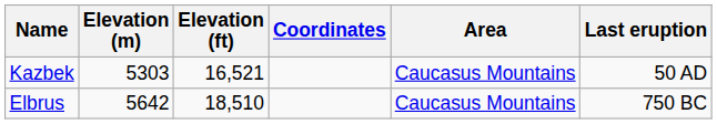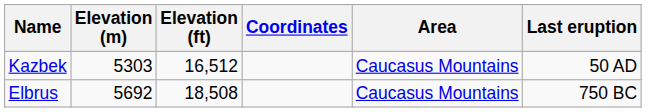Kazbek | Elevation (ft): 16,521 -> 16,512
Elbrus | Elevation (m): 5642 -> 5692
Elbrus | Elevation (ft): 18,510 -> 18,508
